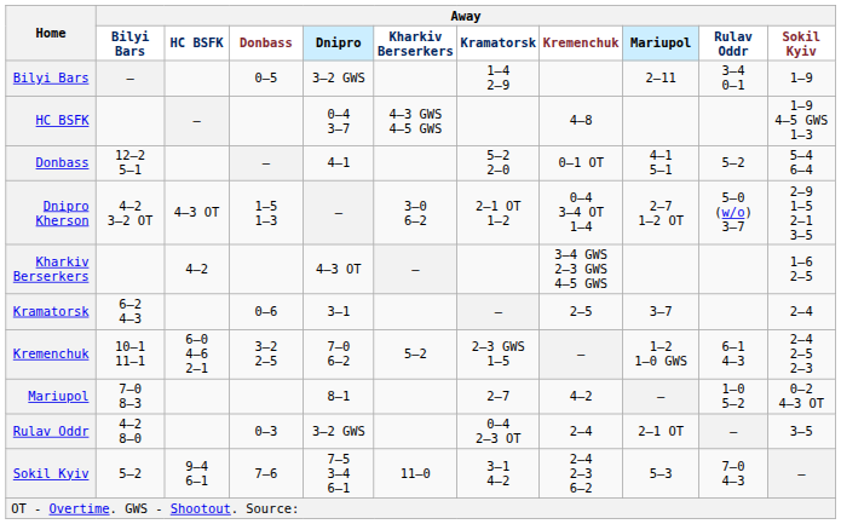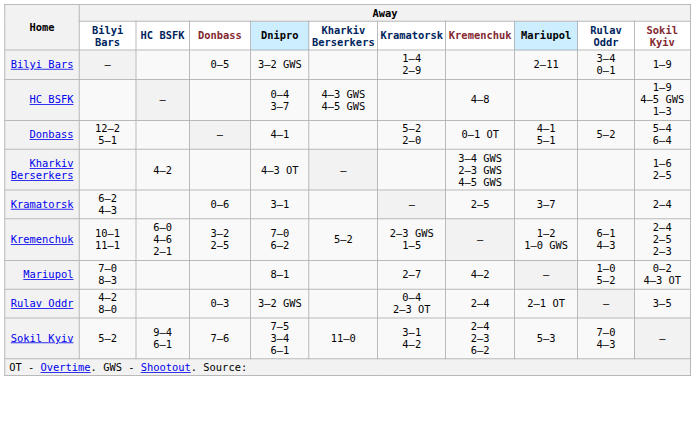- row: Dnipro Kherson | 4–2 3–2 OT | 4–3 OT | 1–5 1–3 | – | 3–0 6–2 | 2–1 OT 1–2 | 0–4 3–4 OT 1–4 | 2–7 1–2 OT | 5–0 (w/o) 3–7 | 2–9 1–5 2–1 3–5
